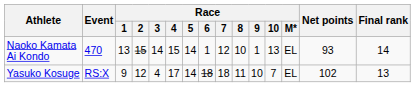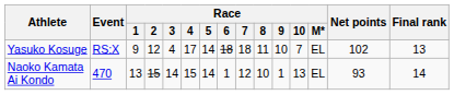rows swapped: Yasuko Kosuge <-> Naoko Kamata Ai Kondo
